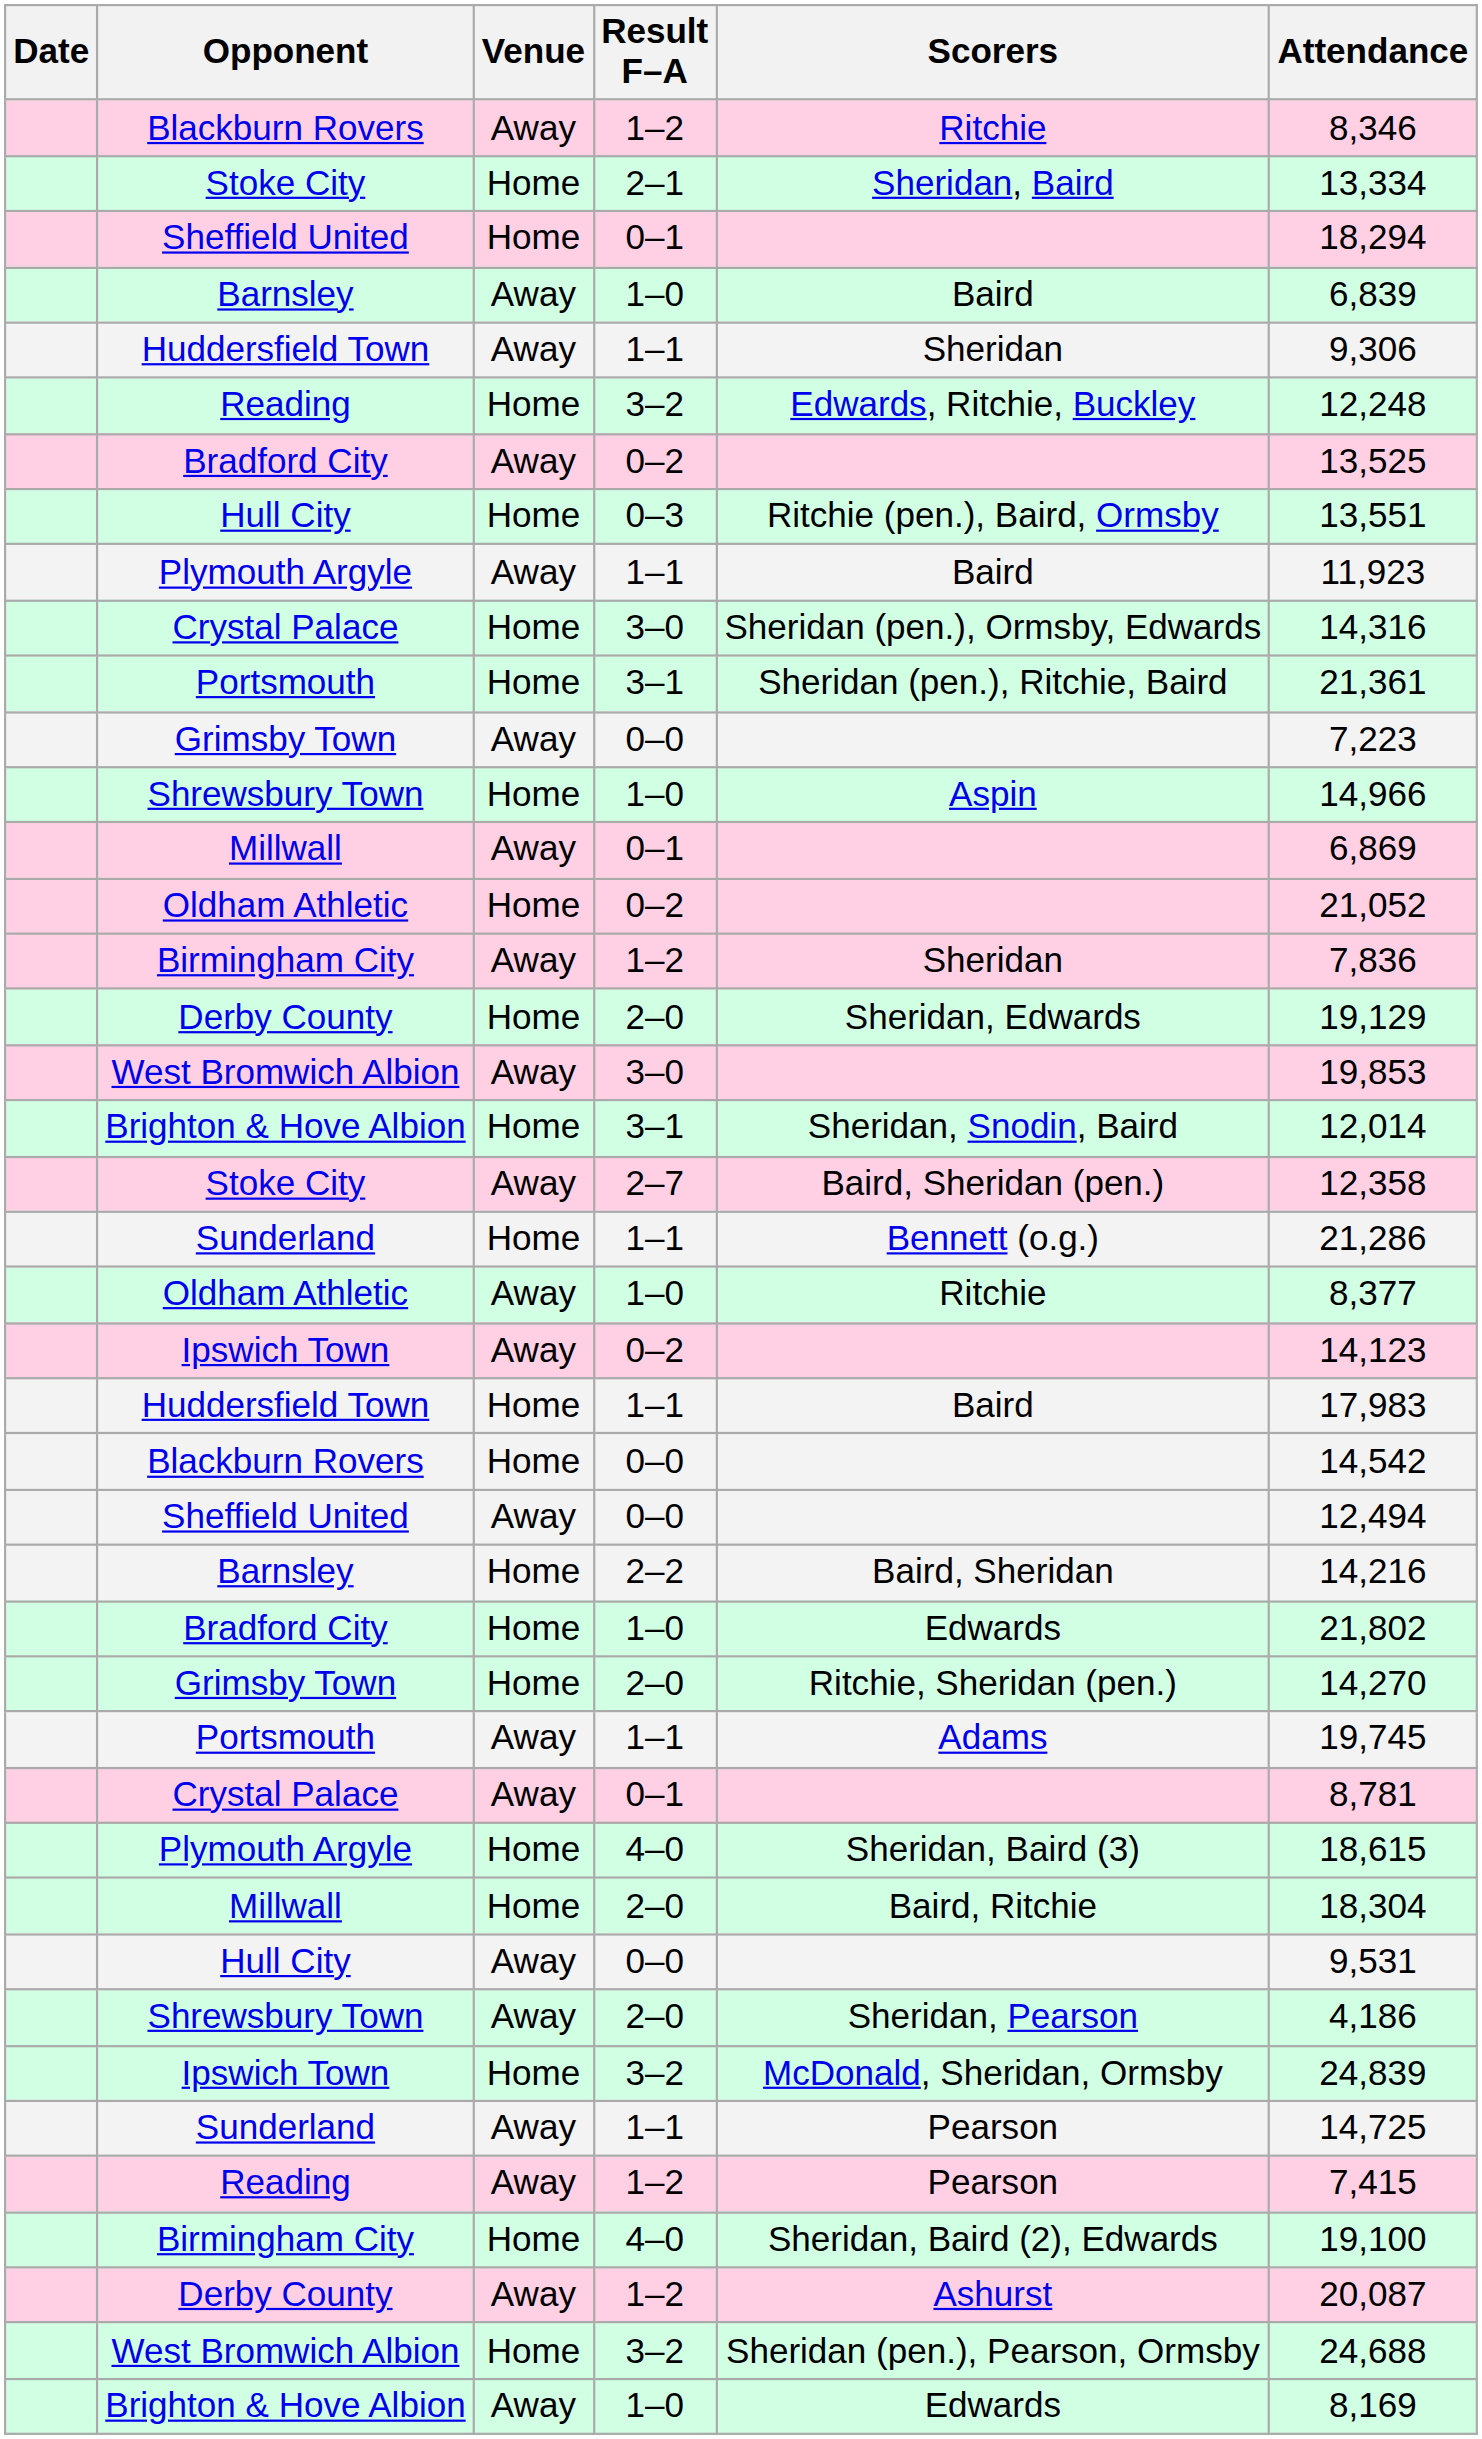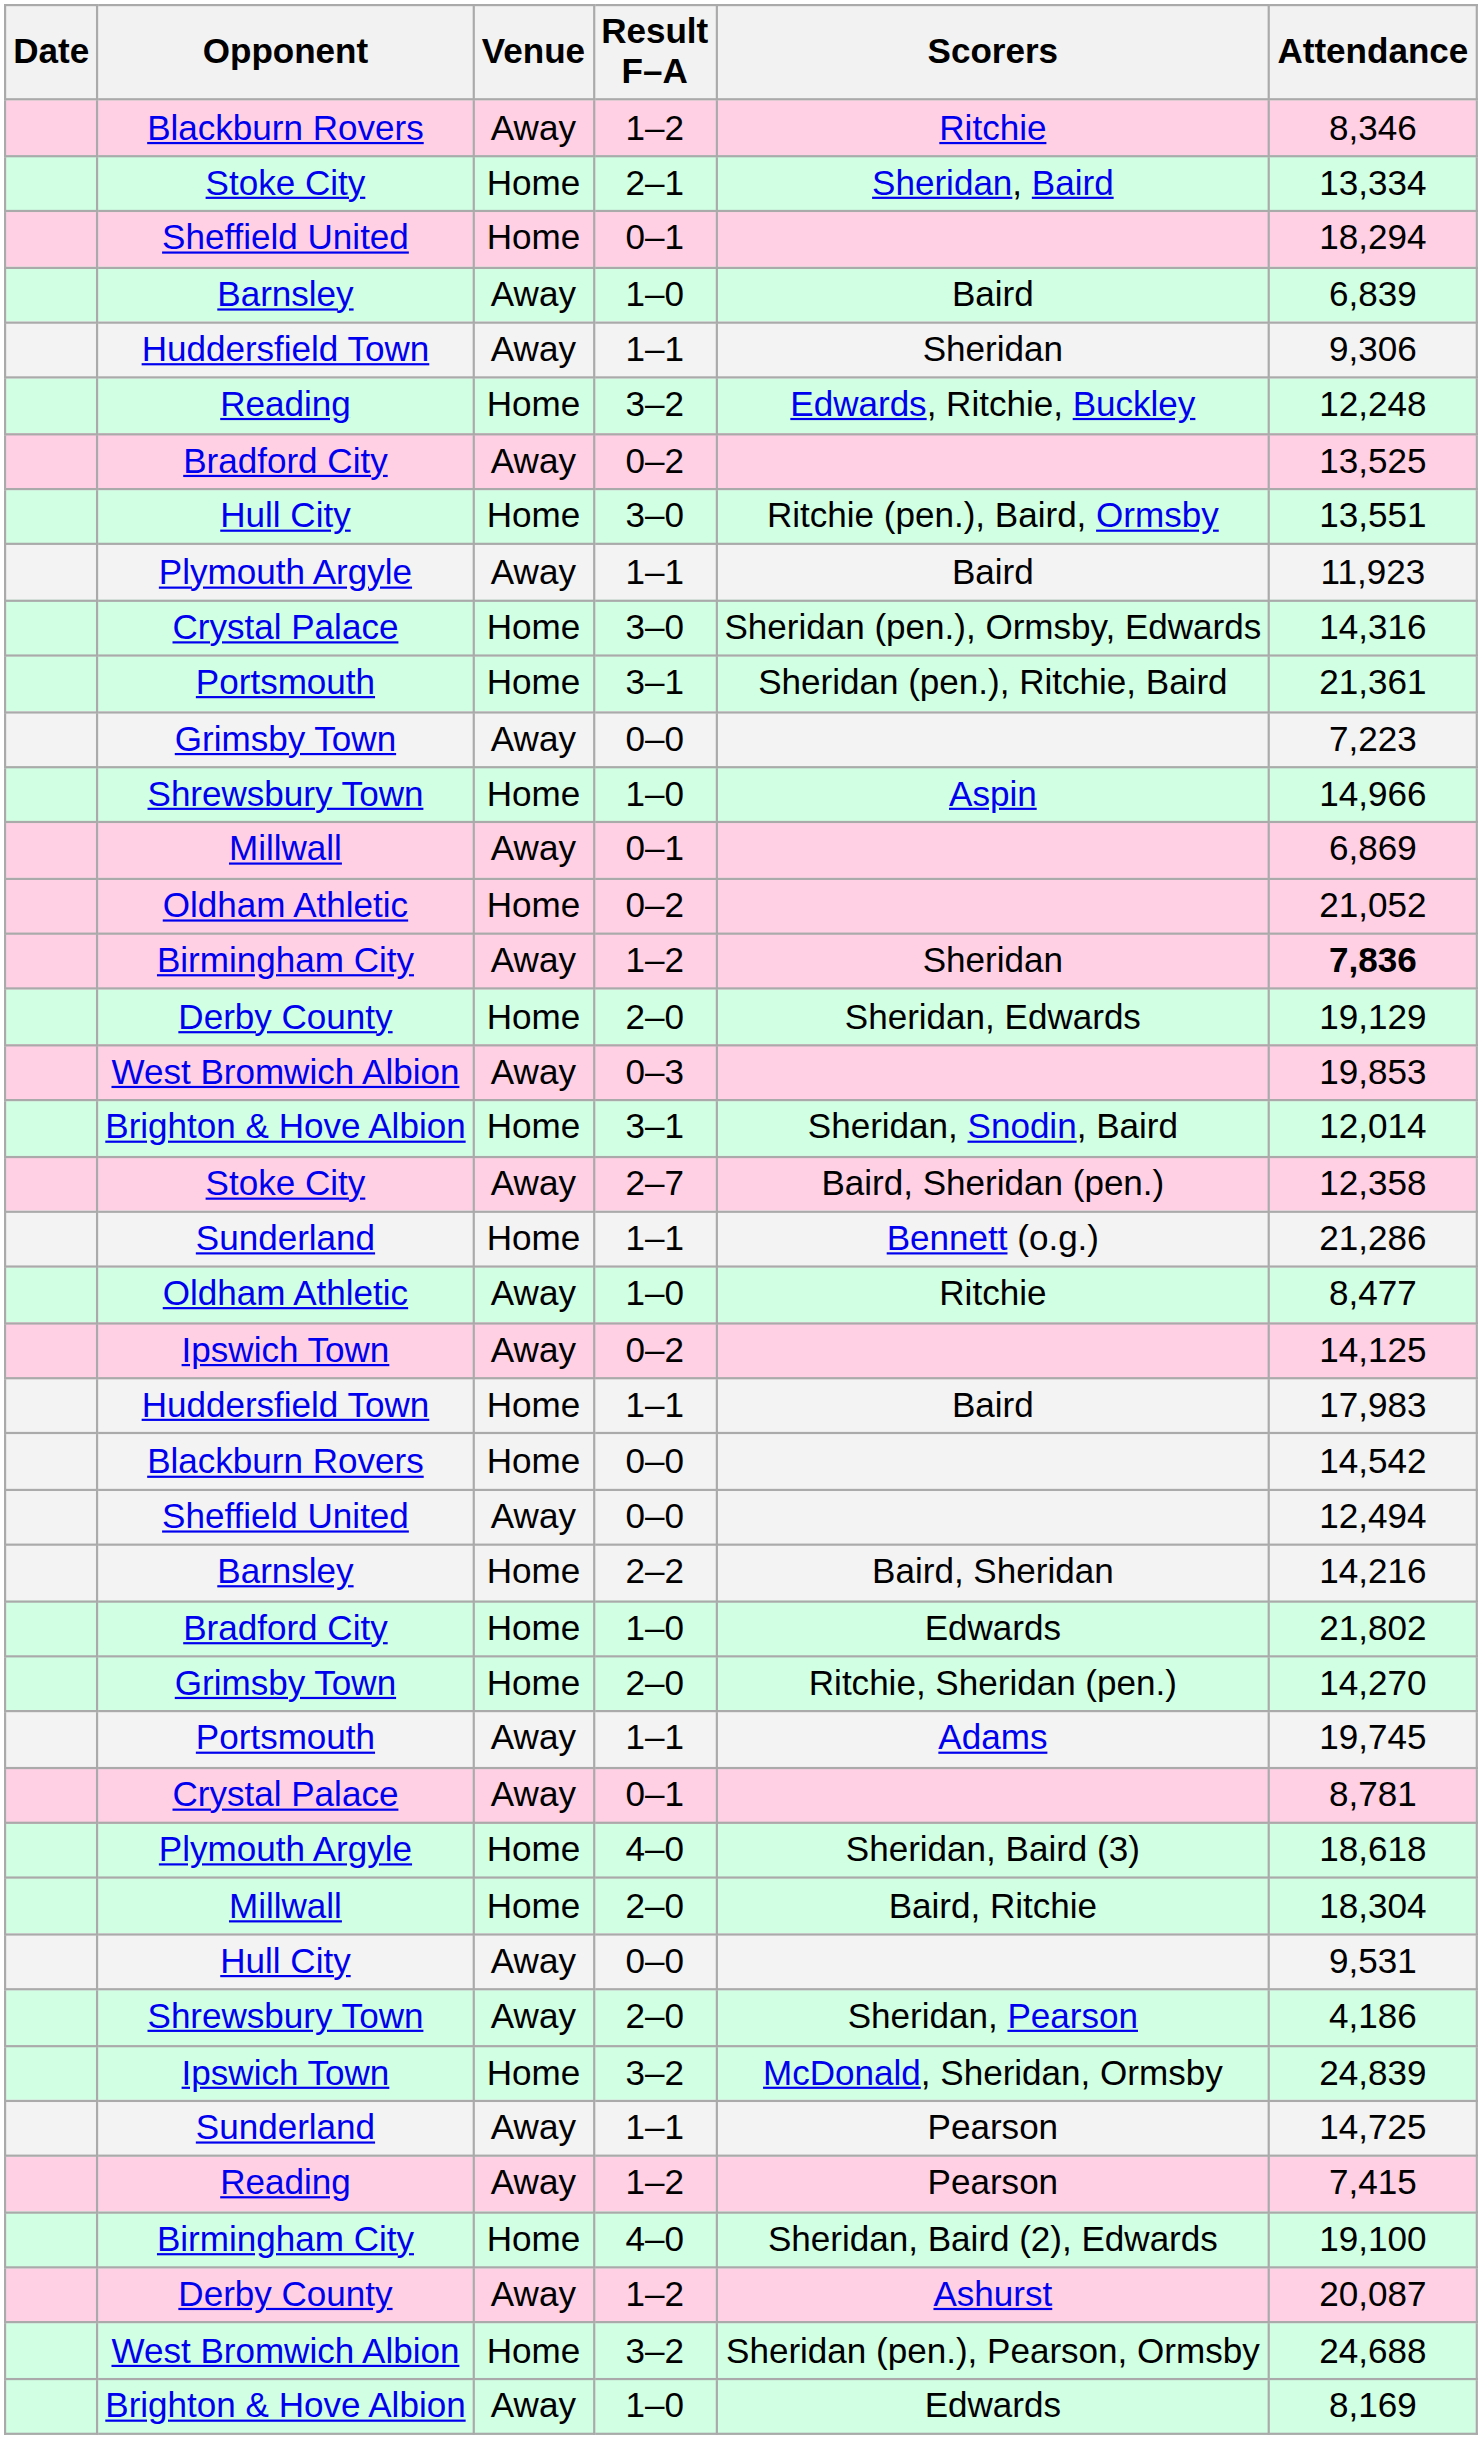Hull City / Home | Result F–A: 0–3 -> 3–0
Birmingham City / Away | Attendance: normal -> bold
West Bromwich Albion / Away | Result F–A: 3–0 -> 0–3
Oldham Athletic / Away | Attendance: 8,377 -> 8,477
Ipswich Town / Away | Attendance: 14,123 -> 14,125
Plymouth Argyle / Home | Attendance: 18,615 -> 18,618
